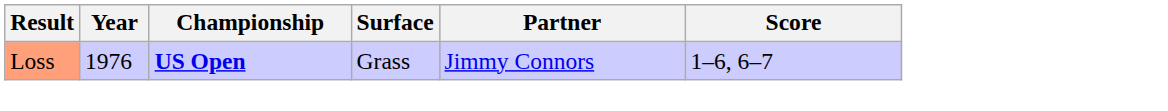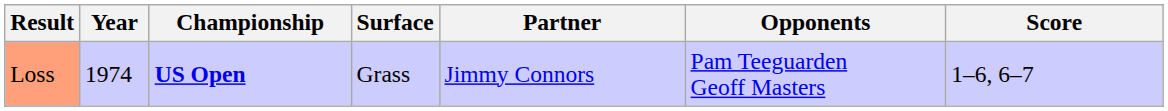+ column: Opponents | Pam Teeguarden Geoff Masters
Loss | Year: 1976 -> 1974
